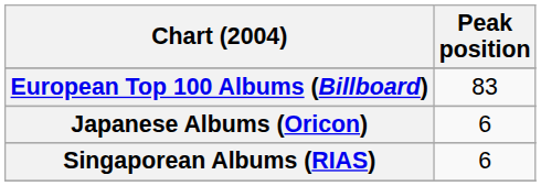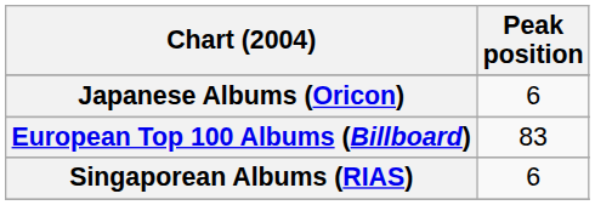rows swapped: European Top 100 Albums (Billboard) <-> Japanese Albums (Oricon)
